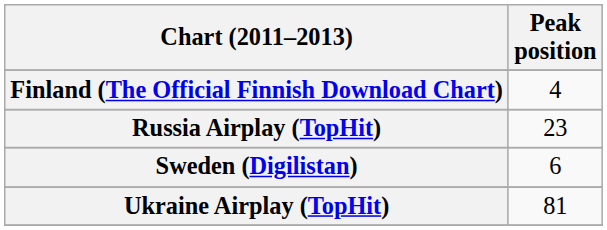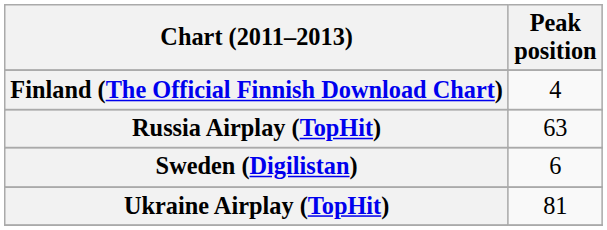Russia Airplay (TopHit) | Peak position: 23 -> 63
